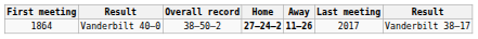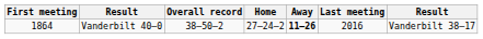Vanderbilt 40–0 | Home: bold -> normal
Vanderbilt 40–0 | Last meeting: 2017 -> 2016
